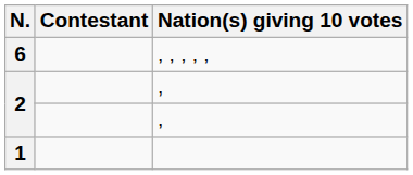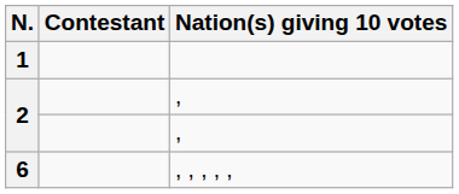rows swapped: 6 <-> 1
